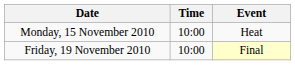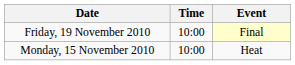rows swapped: Monday, 15 November 2010 <-> Friday, 19 November 2010
